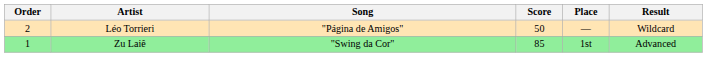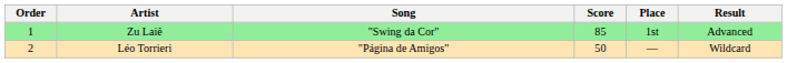rows swapped: Zu Laiê <-> Léo Torrieri
